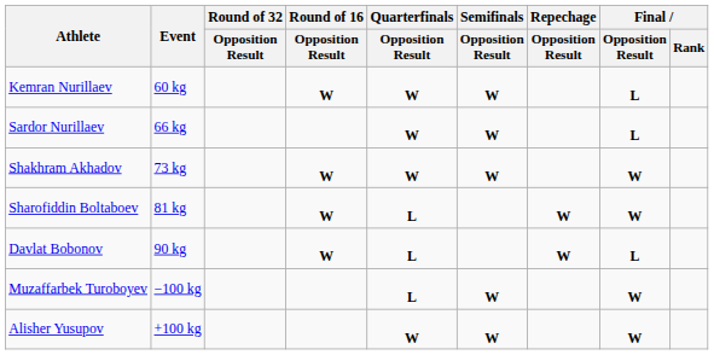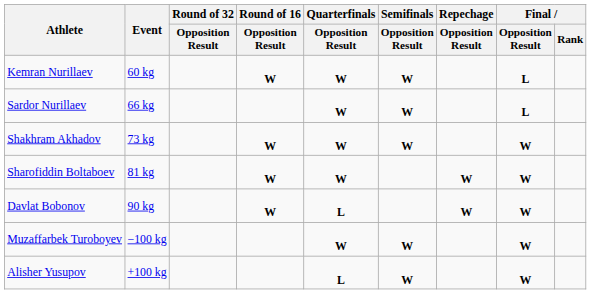Sharofiddin Boltaboev | Quarterfinals / Opposition Result: L -> W
Davlat Bobonov | Final / Opposition Result: L -> W
Muzaffarbek Turoboyev | Quarterfinals / Opposition Result: L -> W
Alisher Yusupov | Quarterfinals / Opposition Result: W -> L
